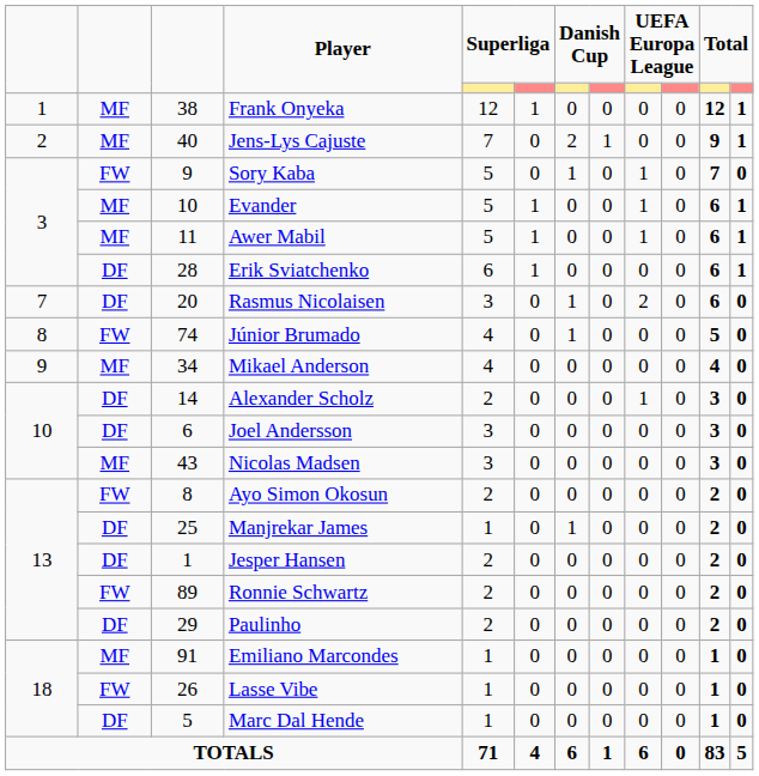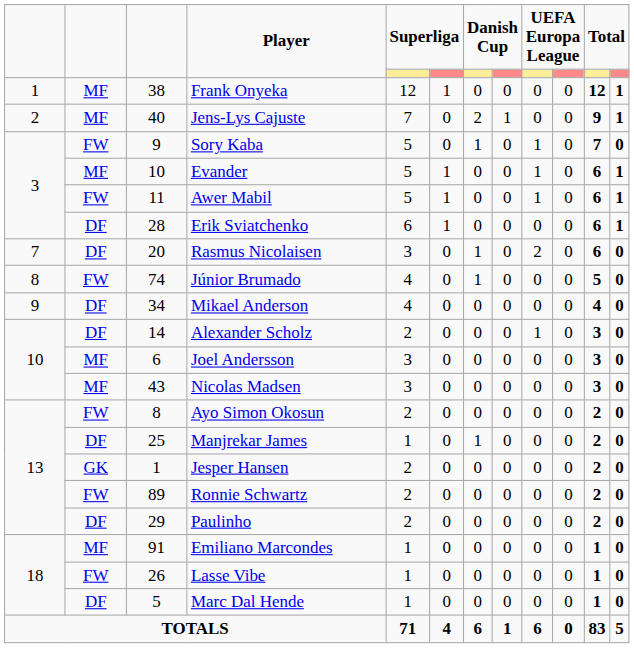Awer Mabil | column 2: MF -> FW
Mikael Anderson | column 2: MF -> DF
Joel Andersson | column 2: DF -> MF
Jesper Hansen | column 2: DF -> GK
